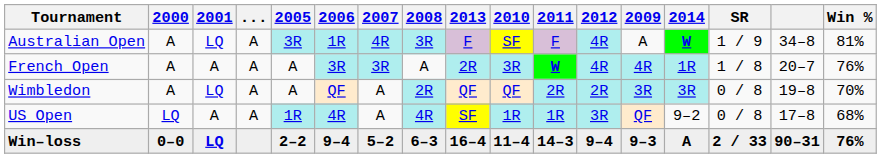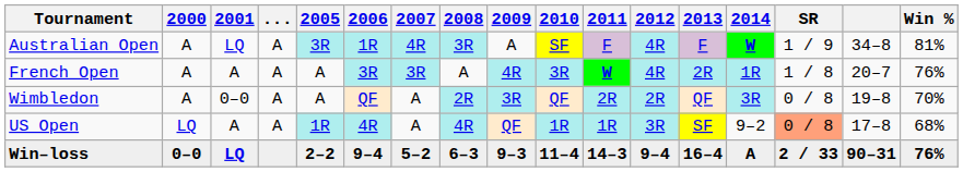columns swapped: 2009 <-> 2013
Wimbledon | 2001: LQ -> 0–0
US Open | SR: no background -> lightsalmon background
